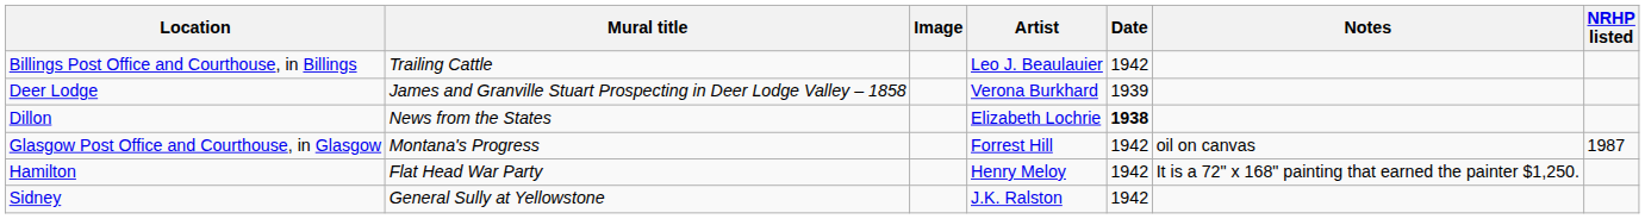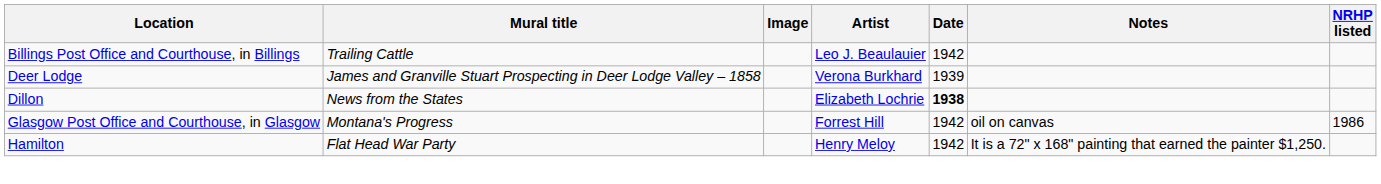Glasgow Post Office and Courthouse, in Glasgow | NRHP listed: 1987 -> 1986
- row: Sidney | General Sully at Yellowstone | J.K. Ralston | 1942
